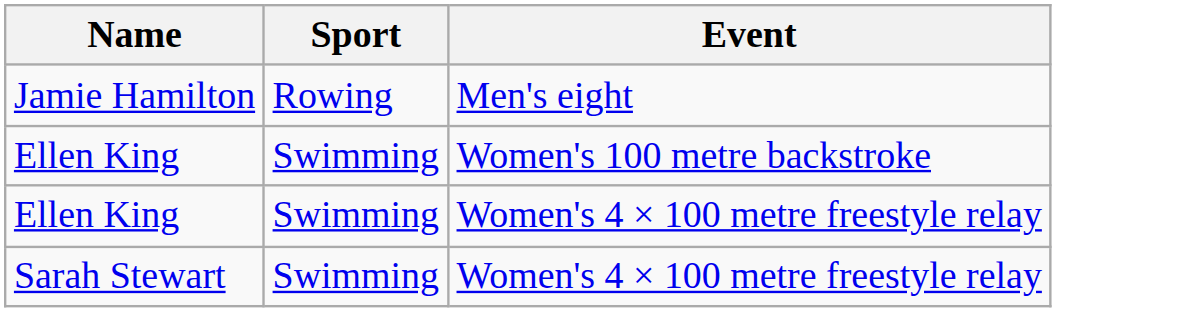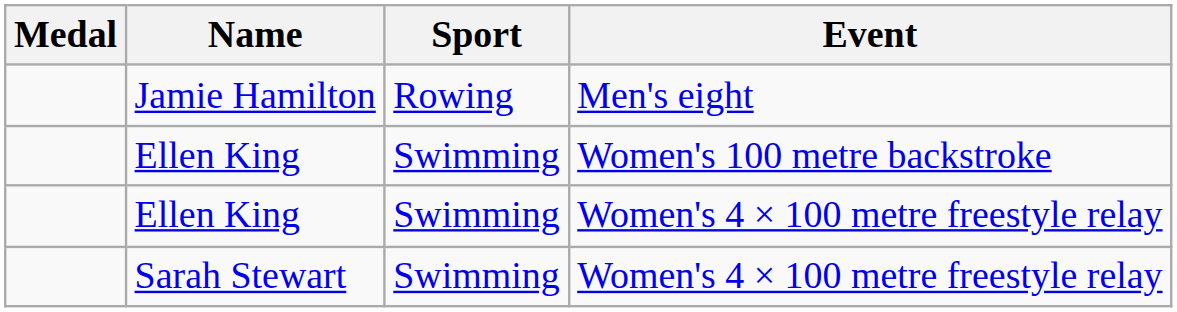+ column: Medal
